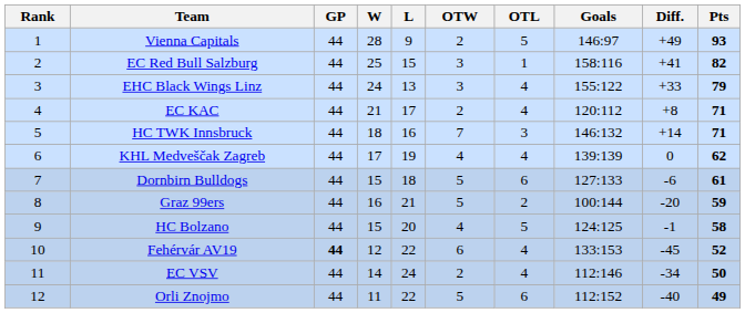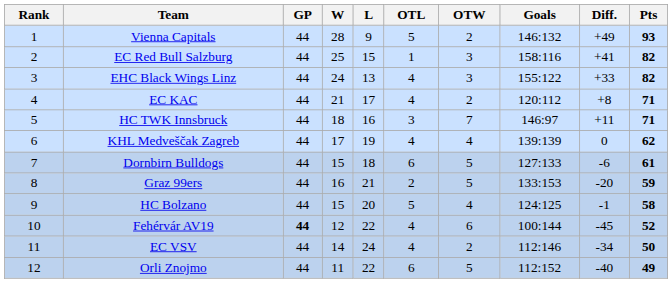columns swapped: OTW <-> OTL
Vienna Capitals | Goals: 146:97 -> 146:132
EHC Black Wings Linz | Pts: 79 -> 82
HC TWK Innsbruck | Goals: 146:132 -> 146:97
HC TWK Innsbruck | Diff.: +14 -> +11
Graz 99ers | Goals: 100:144 -> 133:153
Fehérvár AV19 | Goals: 133:153 -> 100:144
